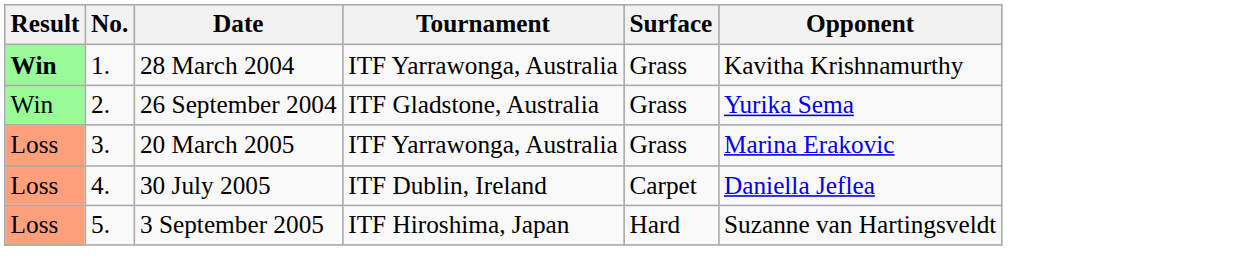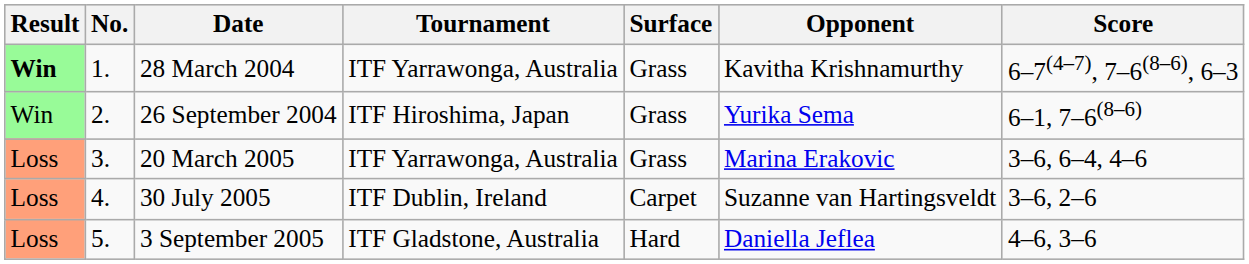+ column: Score | 6–7(4–7), 7–6(8–6), 6–3 | 6–1, 7–6(8–6) | 3–6, 6–4, 4–6 | 3–6, 2–6 | 4–6, 3–6
26 September 2004 | Tournament: ITF Gladstone, Australia -> ITF Hiroshima, Japan
30 July 2005 | Opponent: Daniella Jeflea -> Suzanne van Hartingsveldt
3 September 2005 | Tournament: ITF Hiroshima, Japan -> ITF Gladstone, Australia
3 September 2005 | Opponent: Suzanne van Hartingsveldt -> Daniella Jeflea
